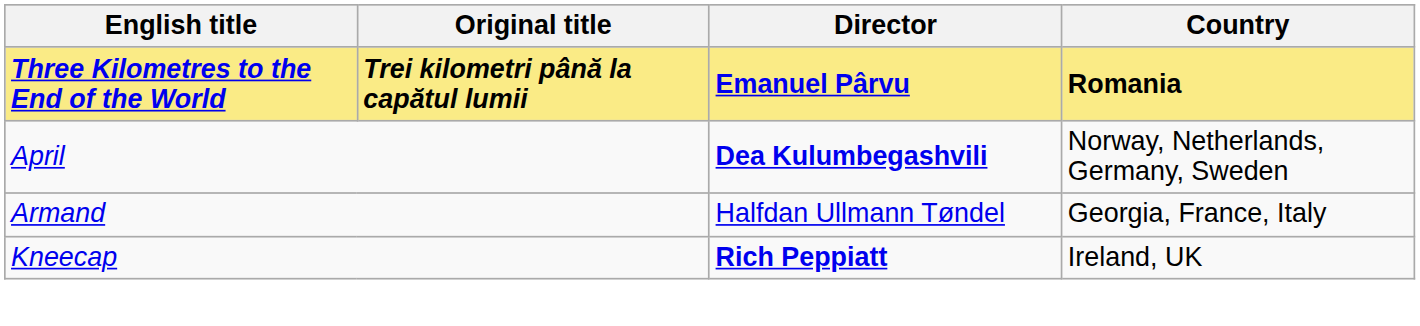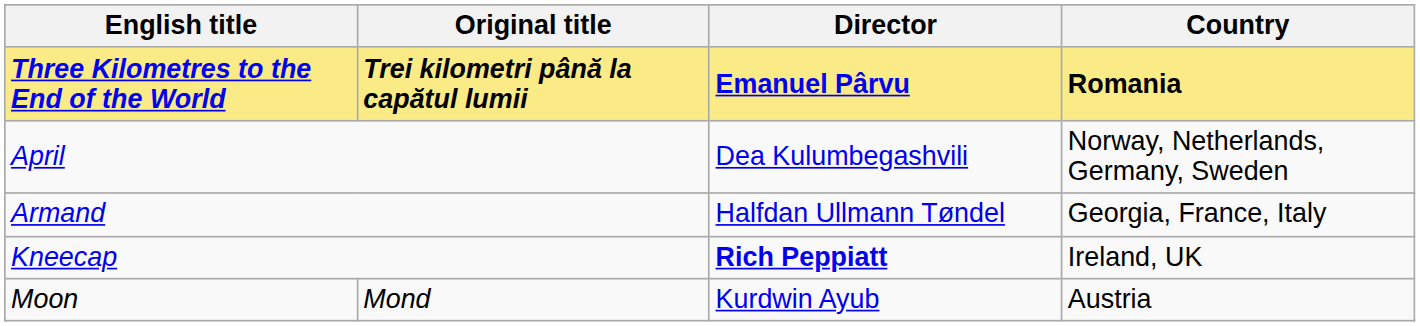April | Director: bold -> normal
+ row: Moon | Mond | Kurdwin Ayub | Austria
